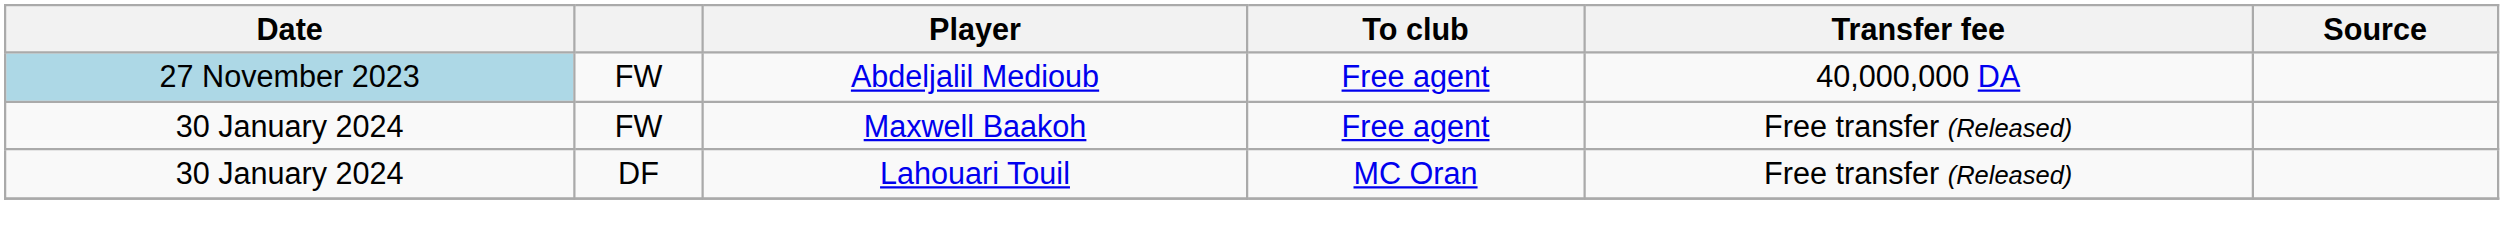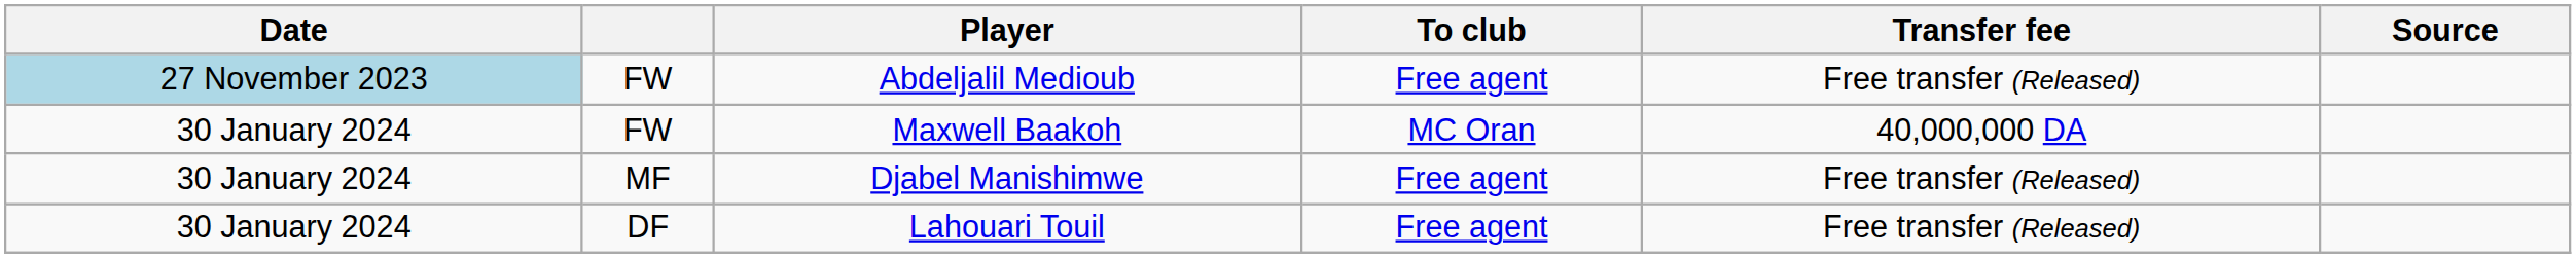Abdeljalil Medioub | Transfer fee: 40,000,000 DA -> Free transfer (Released)
Maxwell Baakoh | To club: Free agent -> MC Oran
Maxwell Baakoh | Transfer fee: Free transfer (Released) -> 40,000,000 DA
+ row: 30 January 2024 | MF | Djabel Manishimwe | Free agent | Free transfer (Released)
Lahouari Touil | To club: MC Oran -> Free agent
